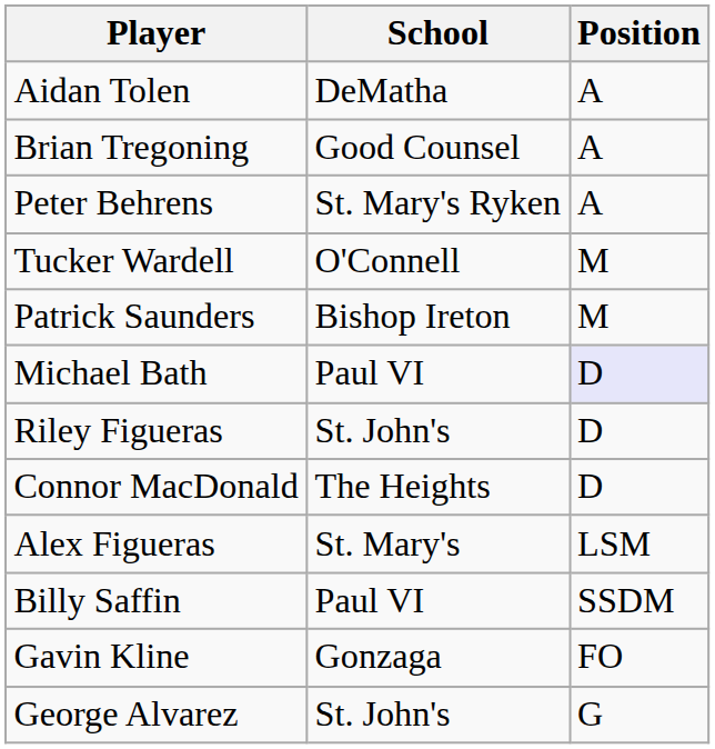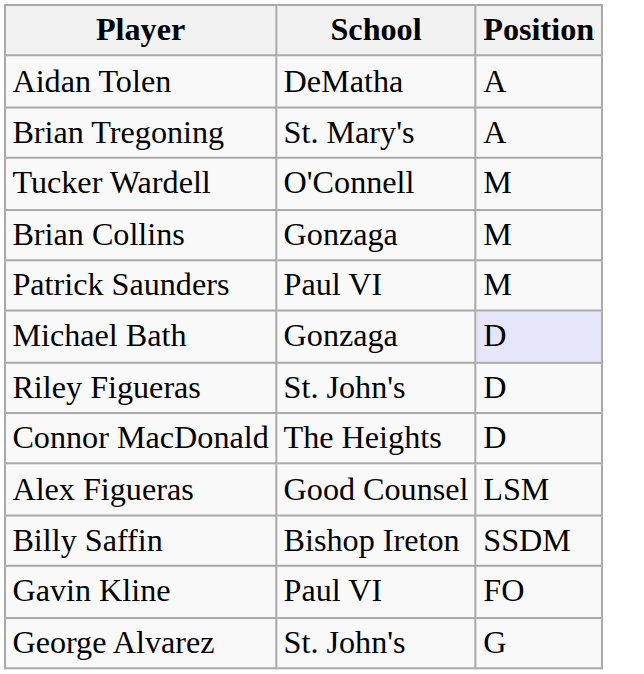Brian Tregoning | School: Good Counsel -> St. Mary's
- row: Peter Behrens | St. Mary's Ryken | A
+ row: Brian Collins | Gonzaga | M
Patrick Saunders | School: Bishop Ireton -> Paul VI
Michael Bath | School: Paul VI -> Gonzaga
Alex Figueras | School: St. Mary's -> Good Counsel
Billy Saffin | School: Paul VI -> Bishop Ireton
Gavin Kline | School: Gonzaga -> Paul VI
